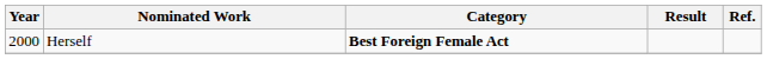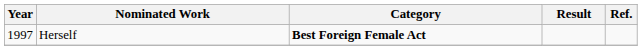Herself | Year: 2000 -> 1997
